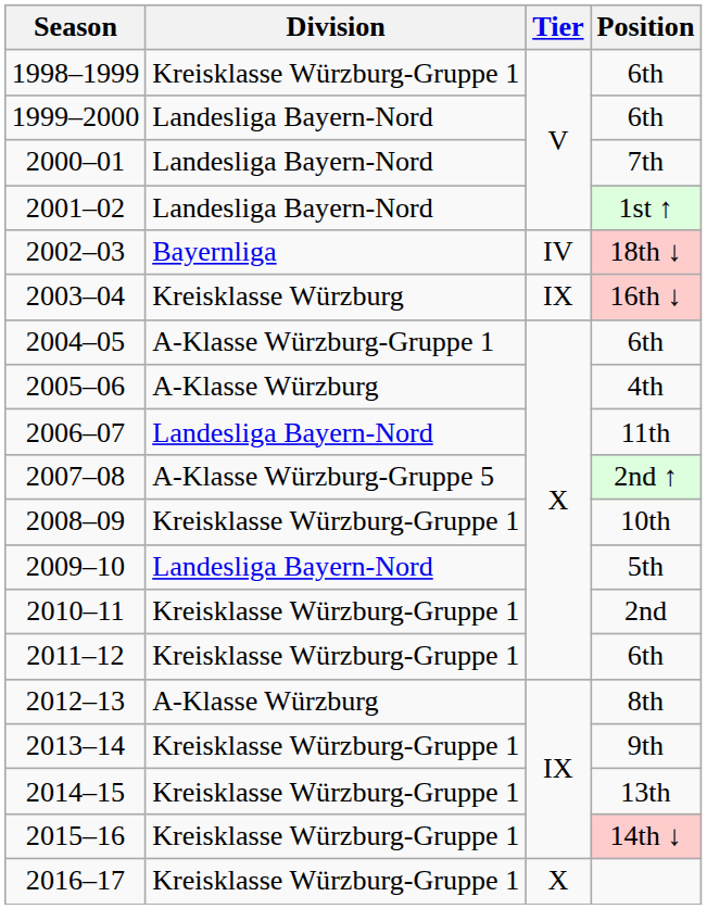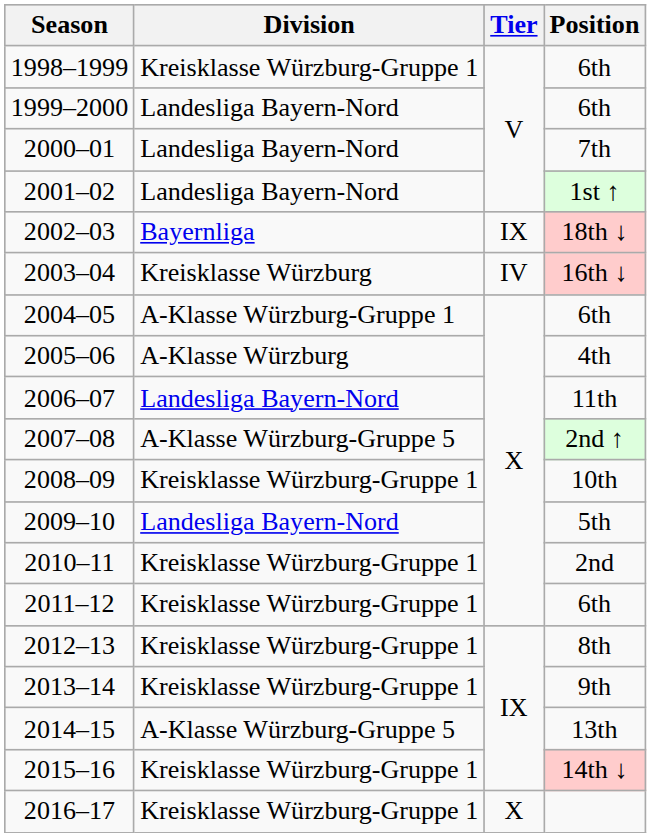2002–03 | Tier: IV -> IX
2003–04 | Tier: IX -> IV
2012–13 | Division: A-Klasse Würzburg -> Kreisklasse Würzburg-Gruppe 1
2014–15 | Division: Kreisklasse Würzburg-Gruppe 1 -> A-Klasse Würzburg-Gruppe 5
